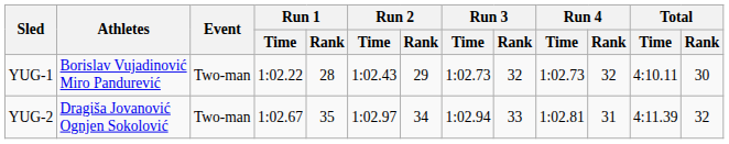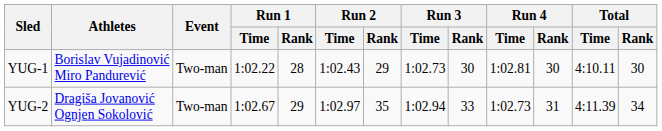YUG-1 | Run 3 / Rank: 32 -> 30
YUG-1 | Run 4 / Time: 1:02.73 -> 1:02.81
YUG-1 | Run 4 / Rank: 32 -> 30
YUG-2 | Run 1 / Rank: 35 -> 29
YUG-2 | Run 2 / Rank: 34 -> 35
YUG-2 | Run 4 / Time: 1:02.81 -> 1:02.73
YUG-2 | Total / Rank: 32 -> 34
